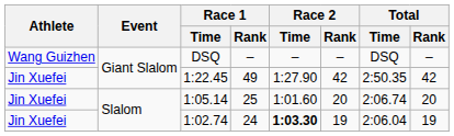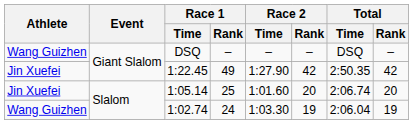1:02.74 | Athlete: Jin Xuefei -> Wang Guizhen
1:02.74 | Race 2 / Time: bold -> normal
